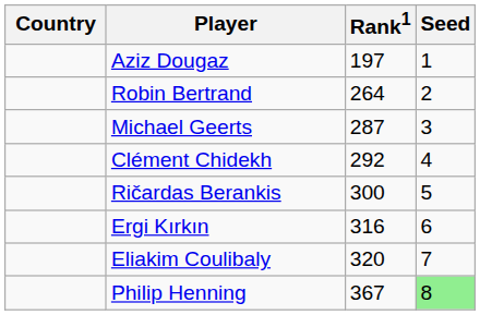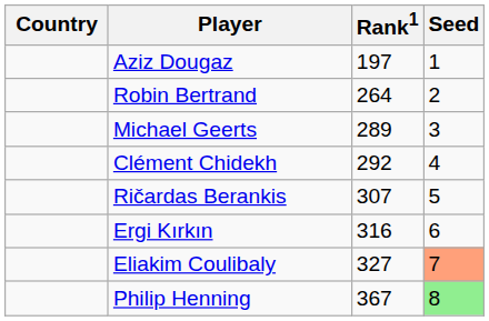Michael Geerts | Rank1: 287 -> 289
Ričardas Berankis | Rank1: 300 -> 307
Eliakim Coulibaly | Rank1: 320 -> 327
Eliakim Coulibaly | Seed: no background -> lightsalmon background
